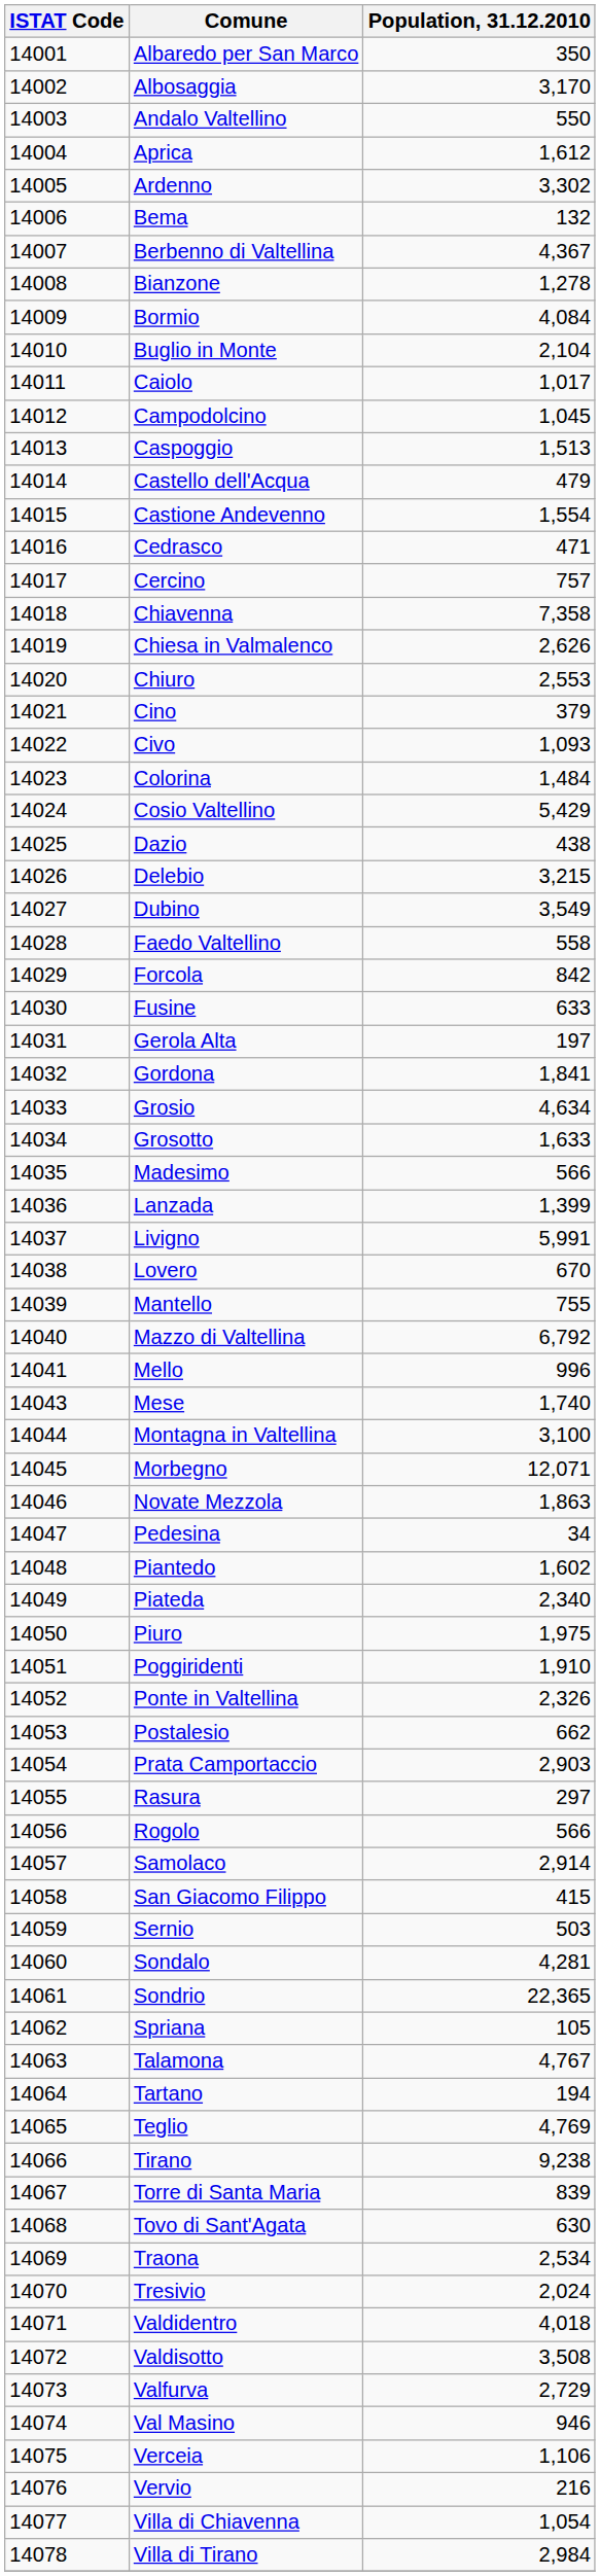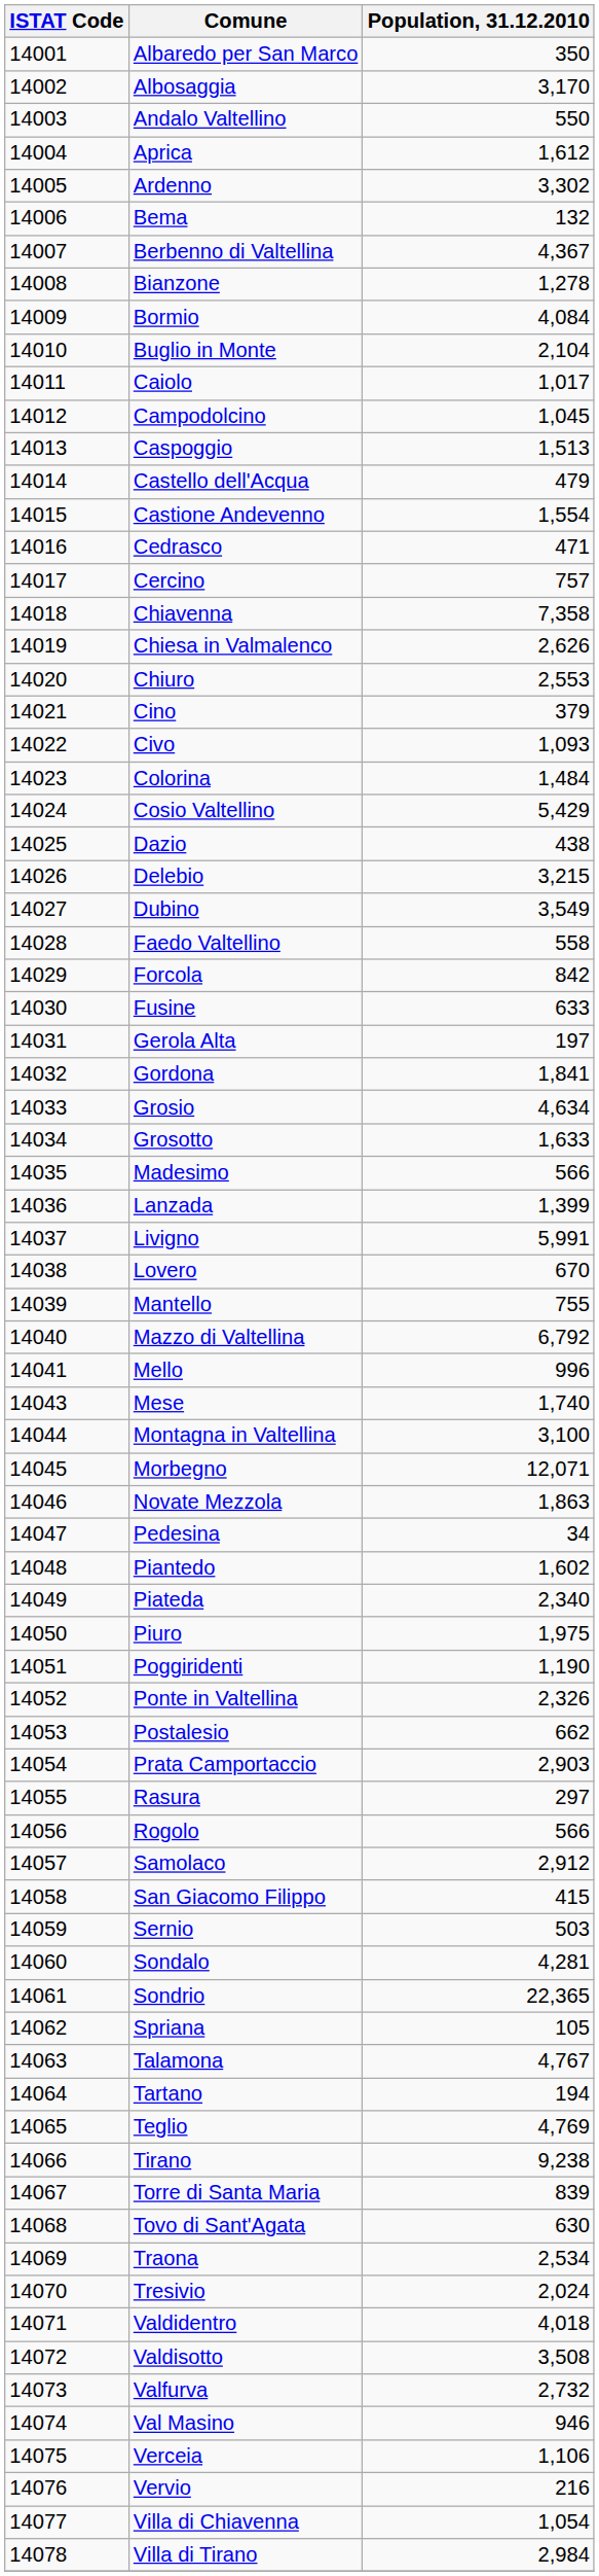Poggiridenti | Population, 31.12.2010: 1,910 -> 1,190
Samolaco | Population, 31.12.2010: 2,914 -> 2,912
Valfurva | Population, 31.12.2010: 2,729 -> 2,732
